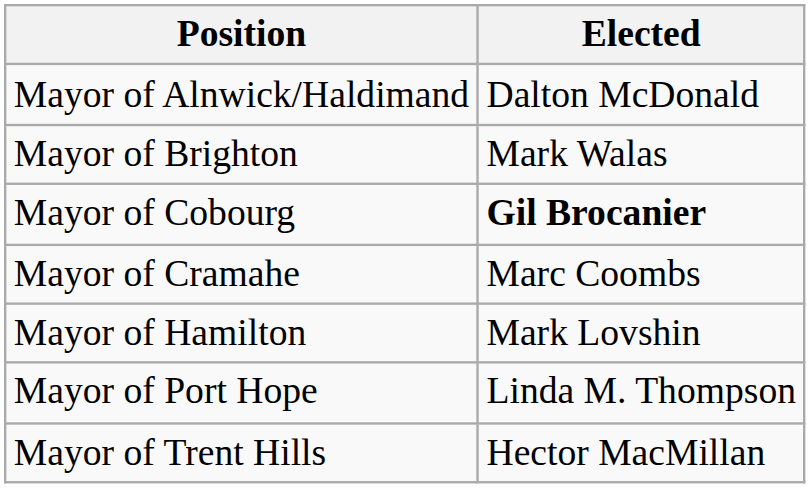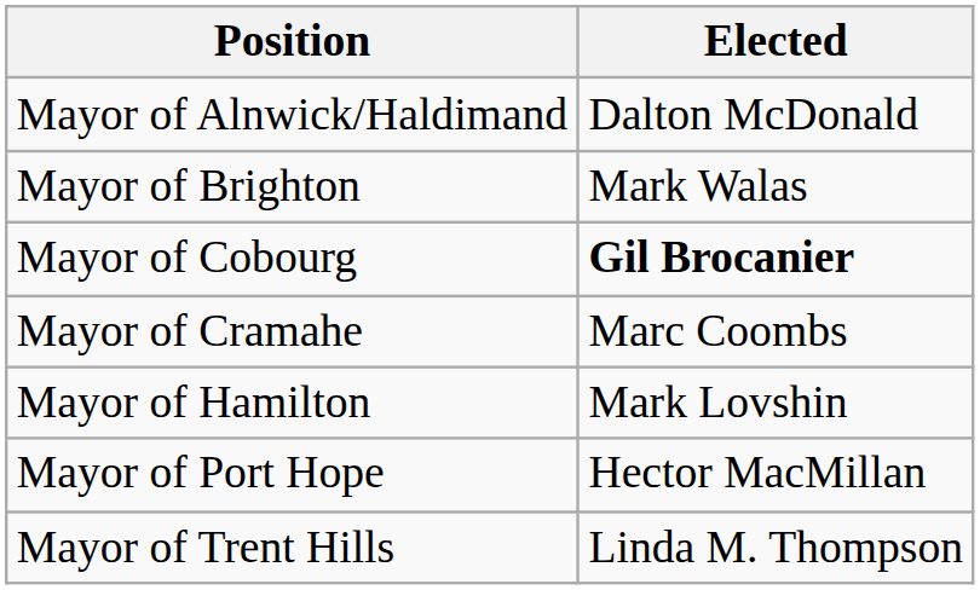Mayor of Port Hope | Elected: Linda M. Thompson -> Hector MacMillan
Mayor of Trent Hills | Elected: Hector MacMillan -> Linda M. Thompson
